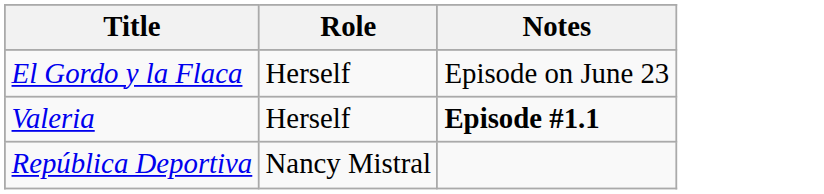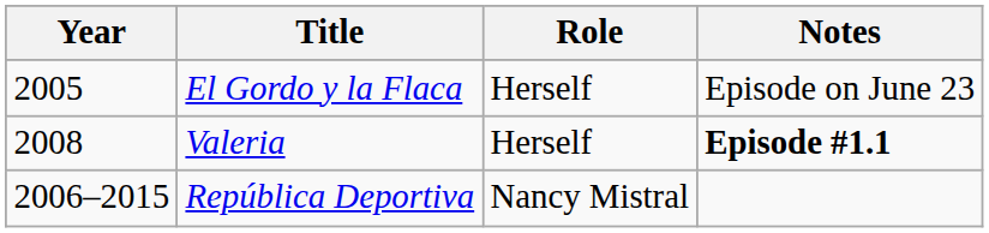+ column: Year | 2005 | 2008 | 2006–2015
